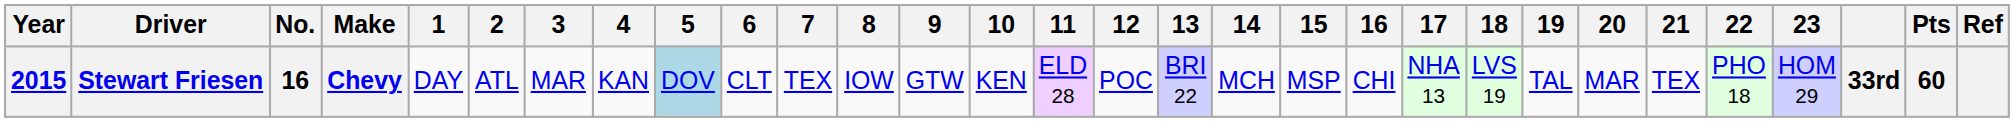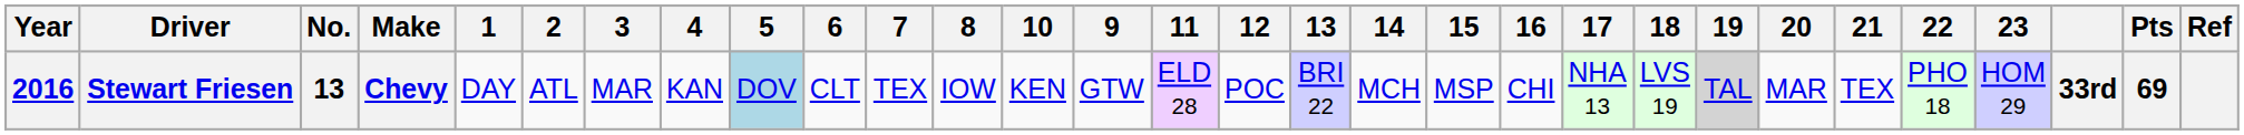columns swapped: 9 <-> 10
Stewart Friesen | Year: 2015 -> 2016
Stewart Friesen | No.: 16 -> 13
Stewart Friesen | 19: no background -> lightgrey background
Stewart Friesen | Pts: 60 -> 69
